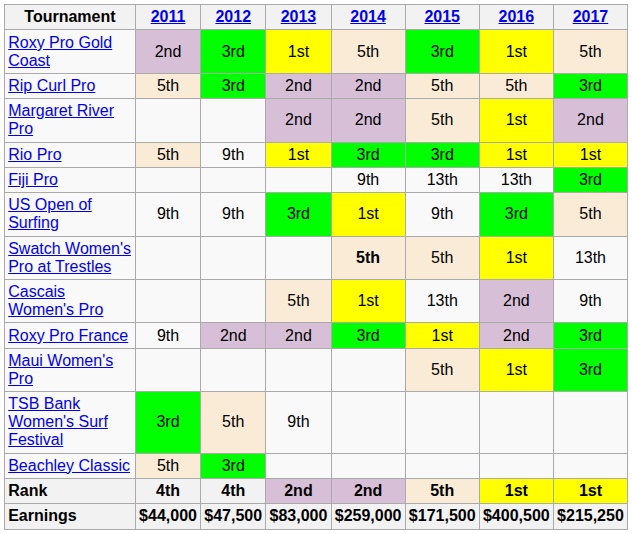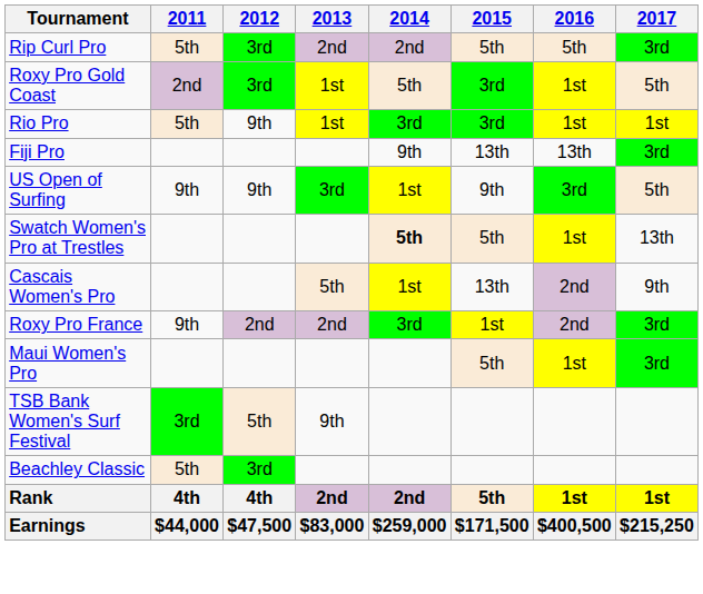rows swapped: Roxy Pro Gold Coast <-> Rip Curl Pro
- row: Margaret River Pro | 2nd | 2nd | 5th | 1st | 2nd
